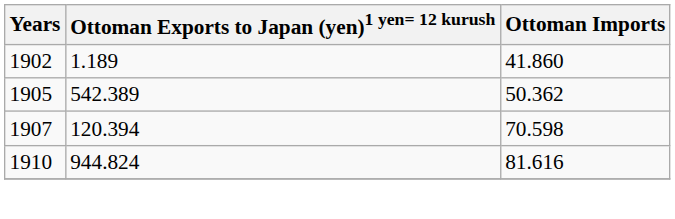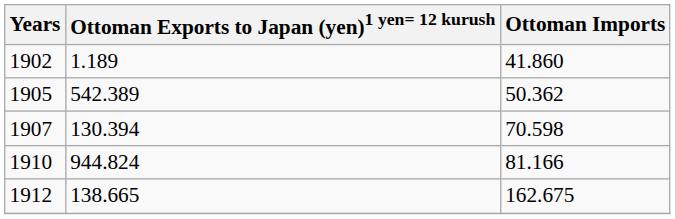1907 | Ottoman Exports to Japan (yen)1 yen= 12 kurush: 120.394 -> 130.394
1910 | Ottoman Imports: 81.616 -> 81.166
+ row: 1912 | 138.665 | 162.675
